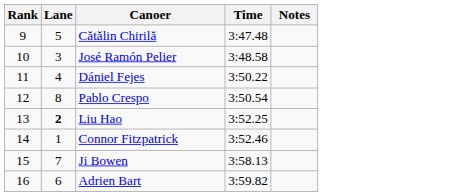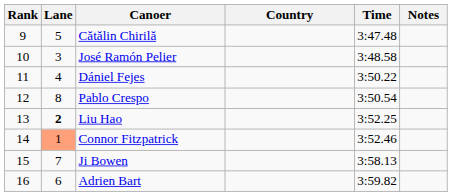+ column: Country
Connor Fitzpatrick | Lane: no background -> lightsalmon background
